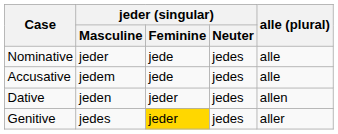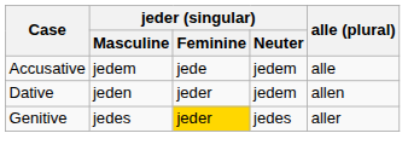- row: Nominative | jeder | jede | jedes | alle
Accusative | jeder (singular) / Neuter: jedes -> jedem
Dative | jeder (singular) / Neuter: jedes -> jedem
